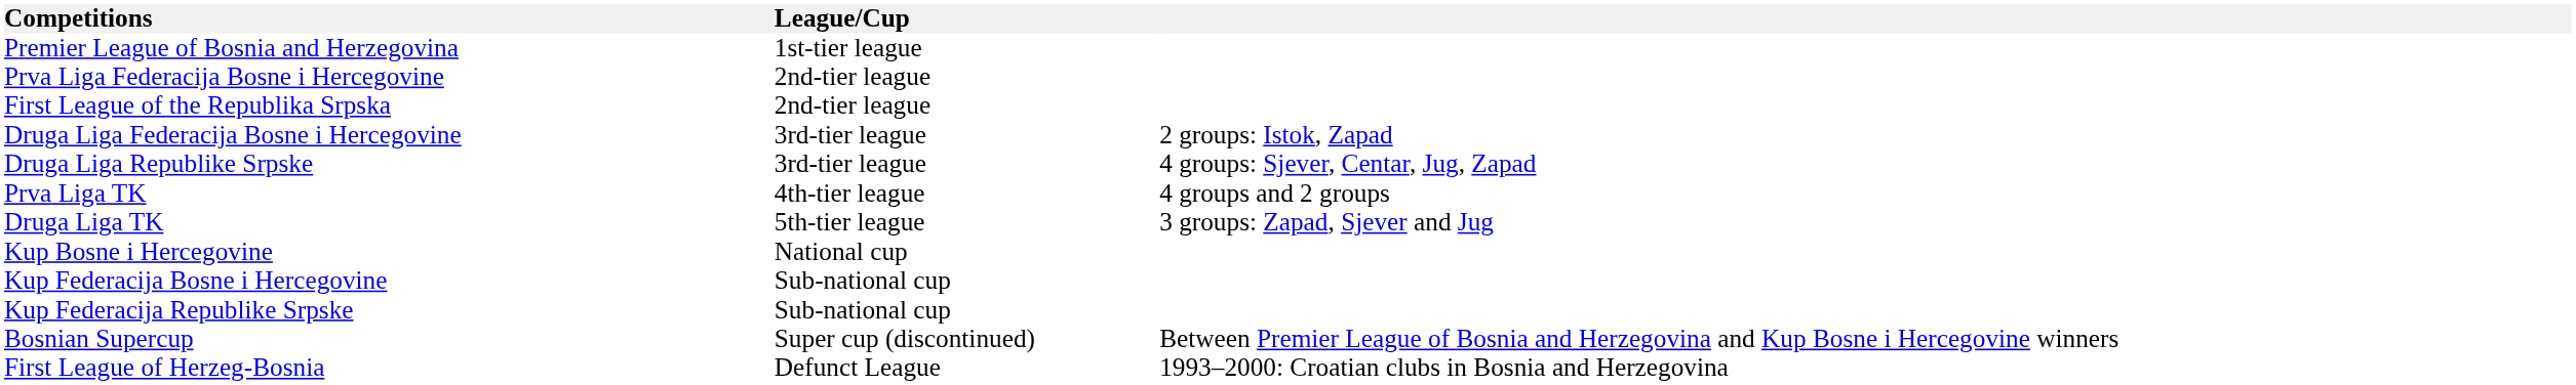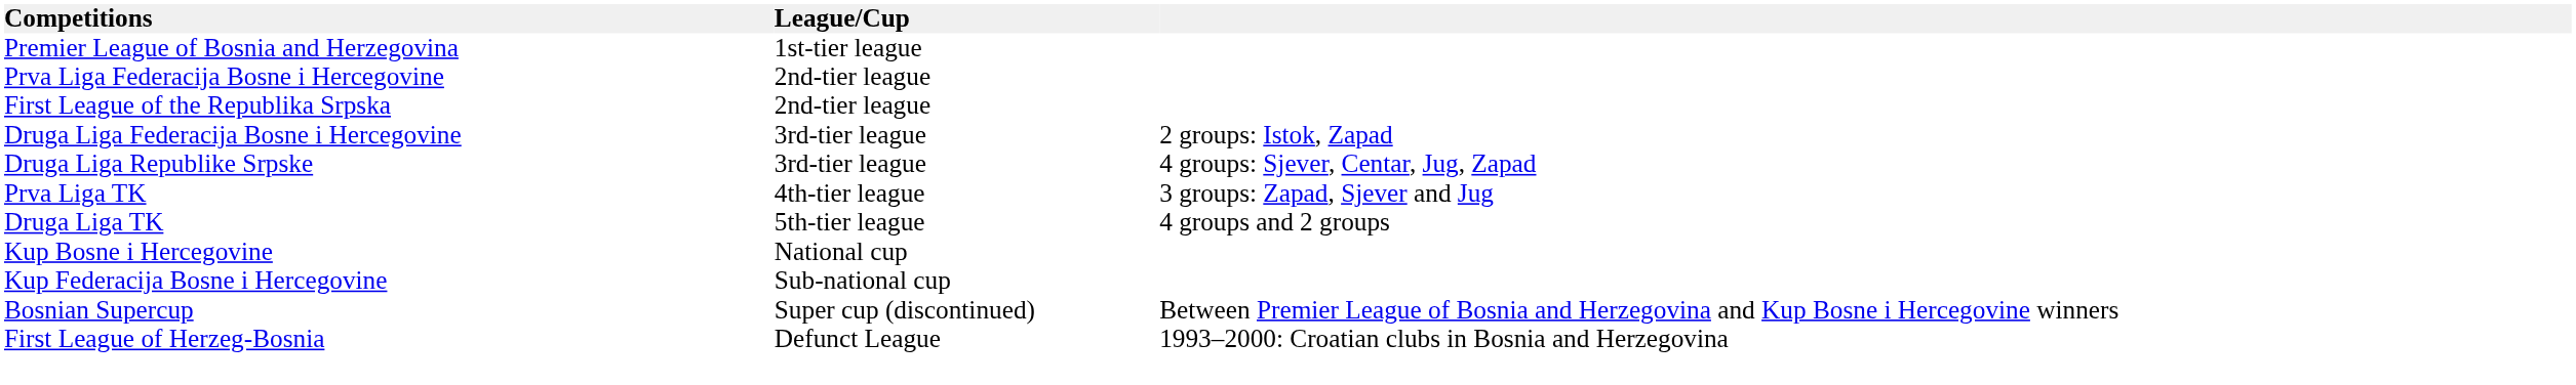Prva Liga TK | column 3: 4 groups and 2 groups -> 3 groups: Zapad, Sjever and Jug
Druga Liga TK | column 3: 3 groups: Zapad, Sjever and Jug -> 4 groups and 2 groups
- row: Kup Federacija Republike Srpske | Sub-national cup
